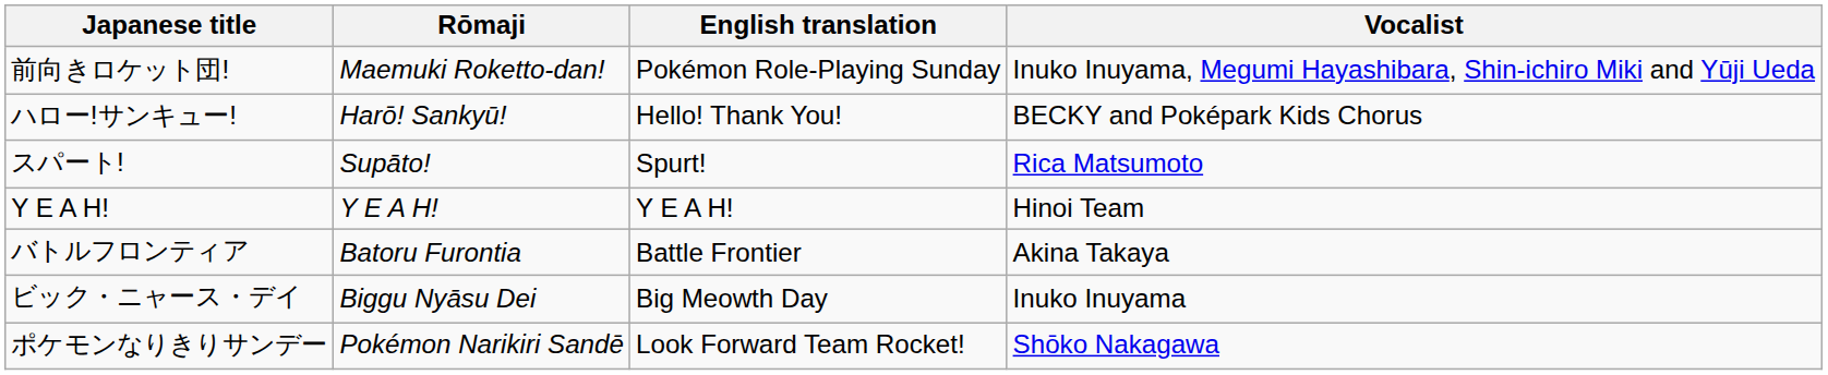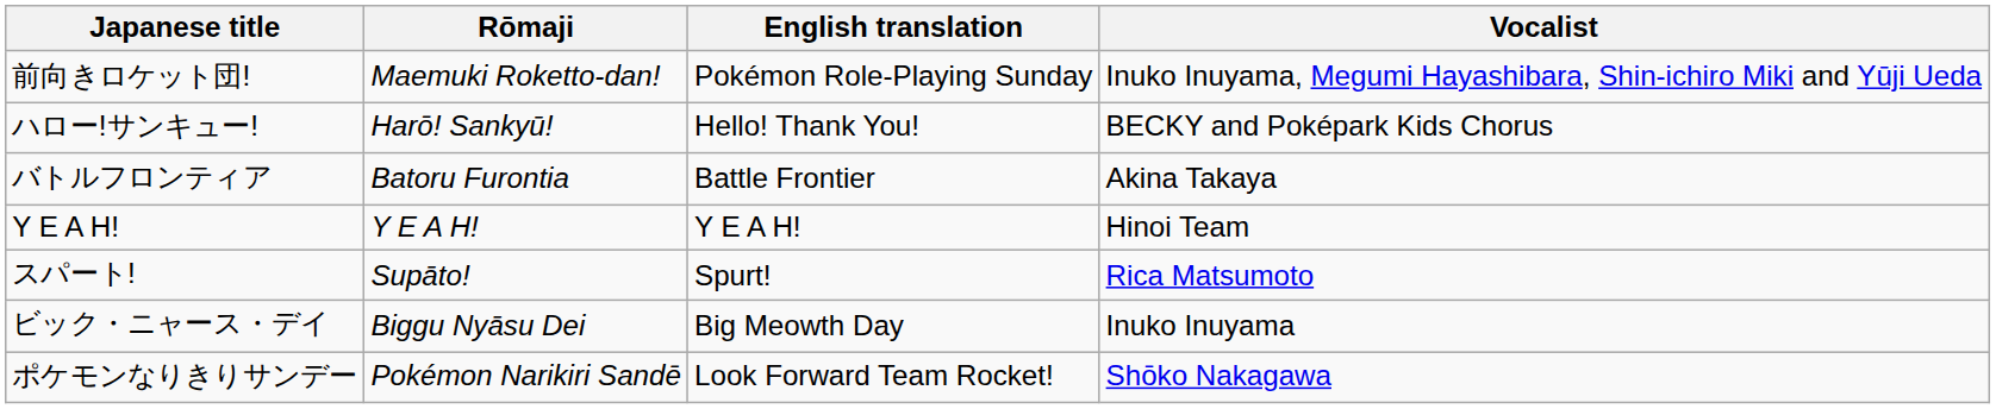rows swapped: バトルフロンティア <-> スパート!
